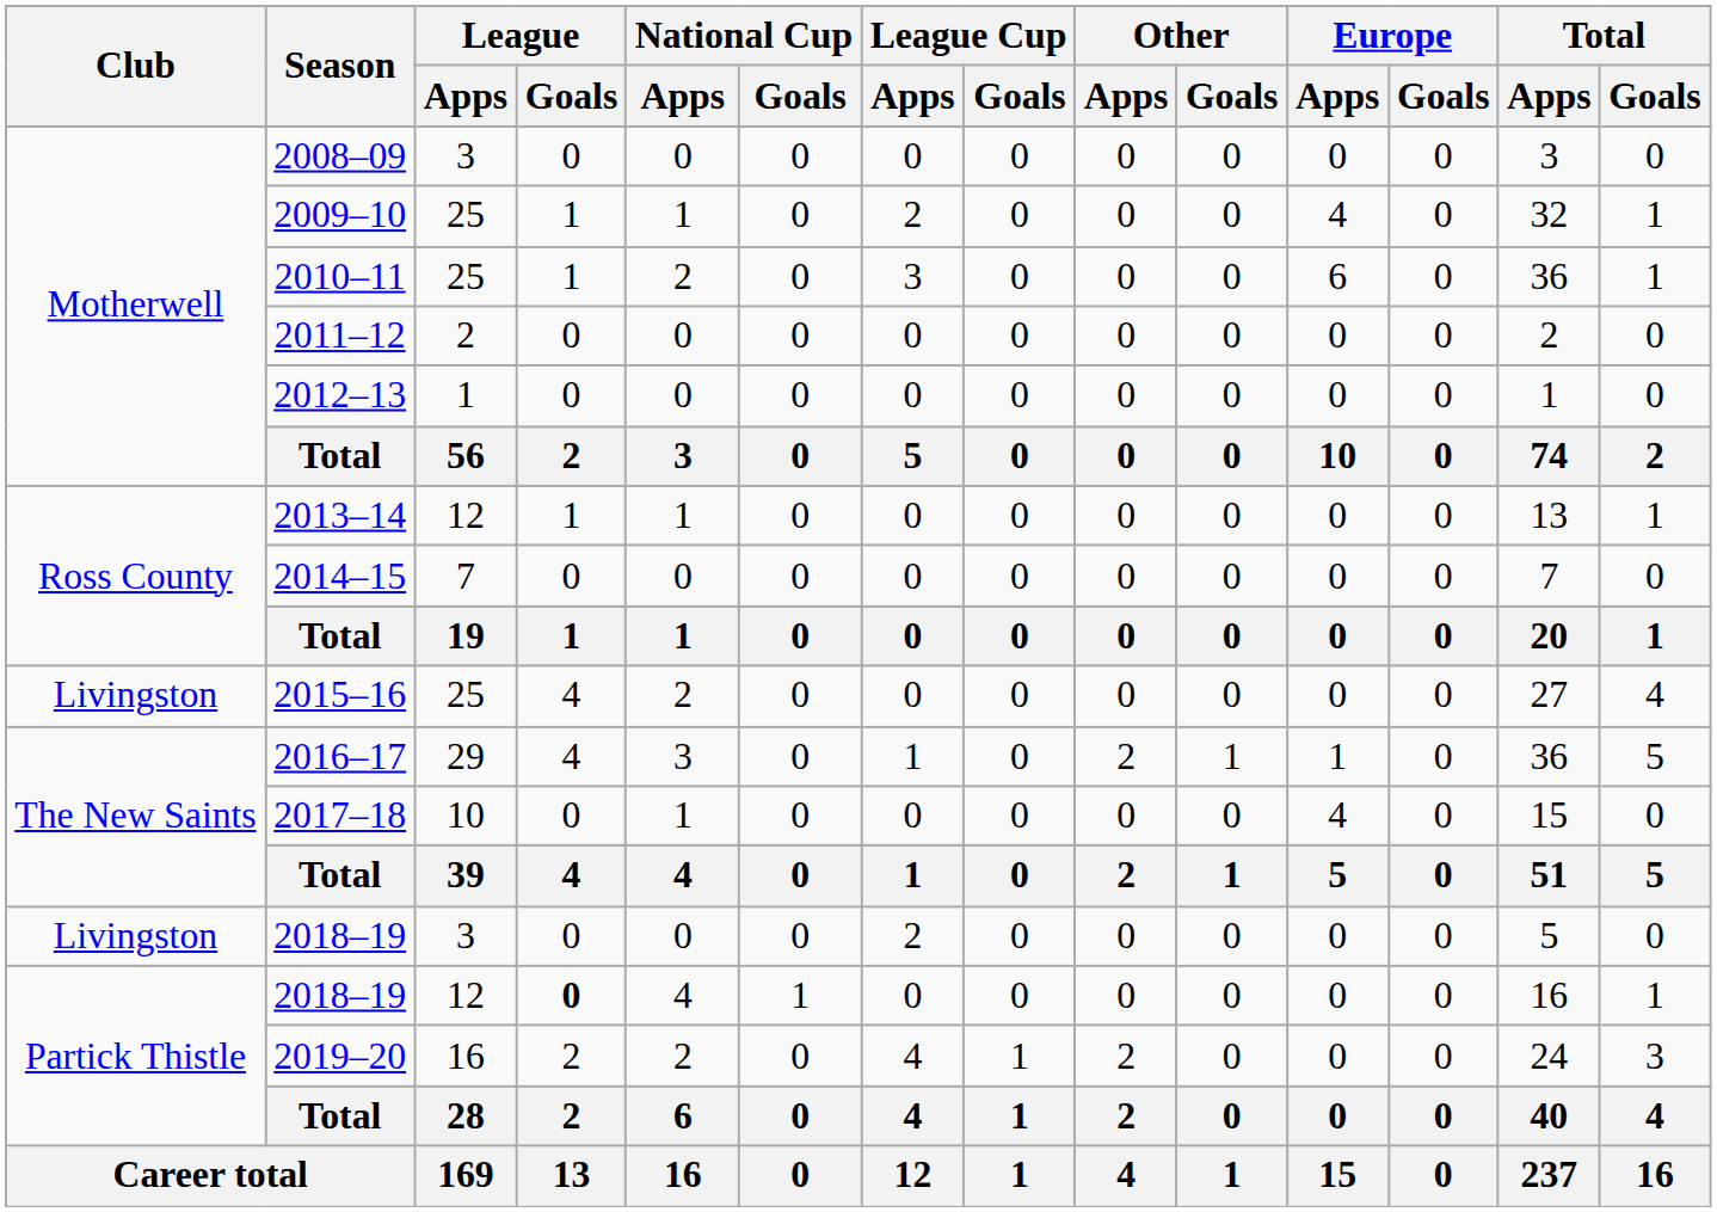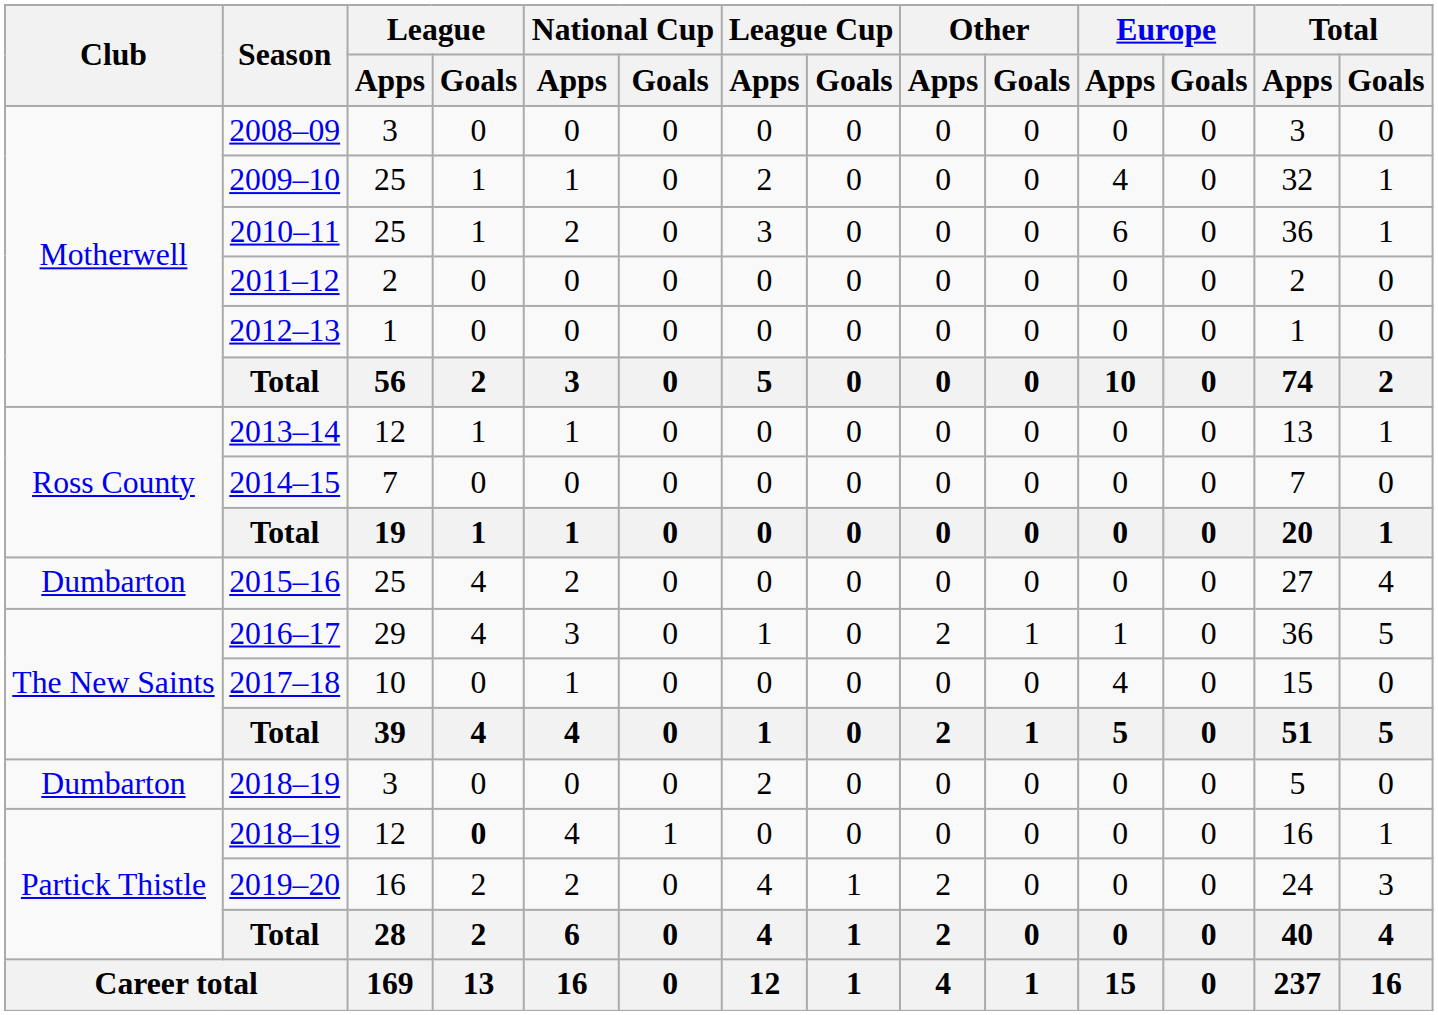2015–16 | Club: Livingston -> Dumbarton
2018–19 / 3 | Club: Livingston -> Dumbarton
